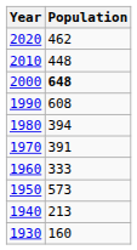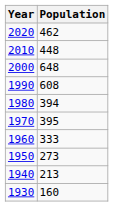2000 | Population: bold -> normal
1970 | Population: 391 -> 395
1950 | Population: 573 -> 273
